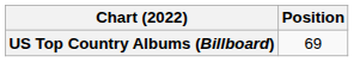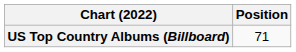US Top Country Albums (Billboard) | Position: 69 -> 71
